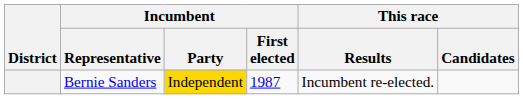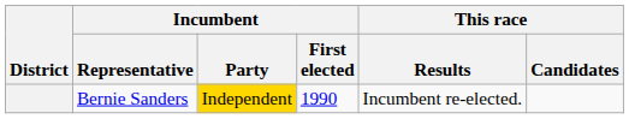Bernie Sanders | Incumbent / First elected: 1987 -> 1990
